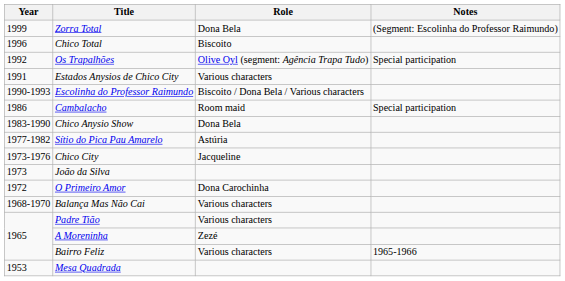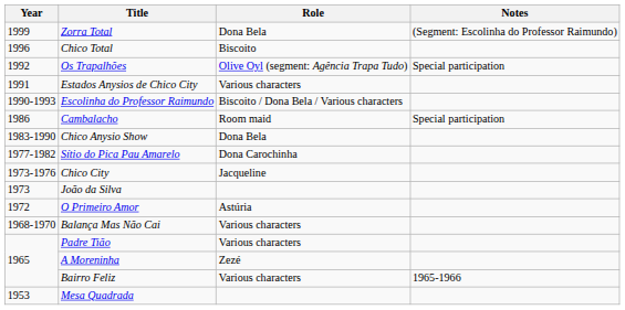Sítio do Pica Pau Amarelo | Role: Astúria -> Dona Carochinha
O Primeiro Amor | Role: Dona Carochinha -> Astúria
